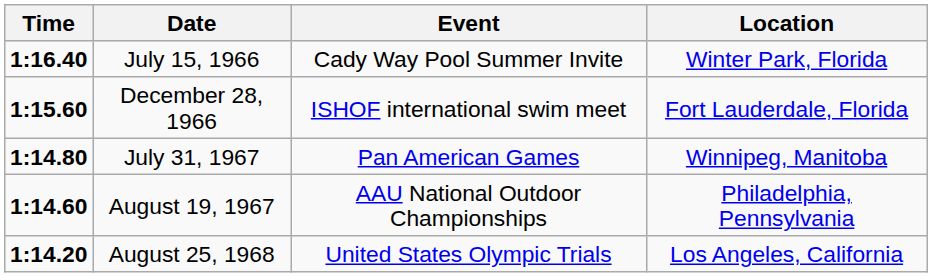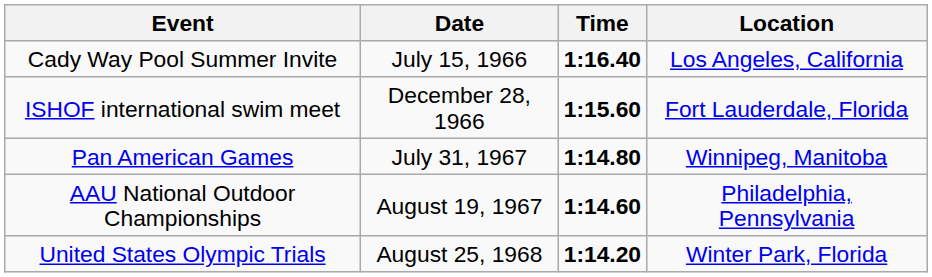columns swapped: Time <-> Event
July 15, 1966 | Location: Winter Park, Florida -> Los Angeles, California
August 25, 1968 | Location: Los Angeles, California -> Winter Park, Florida
